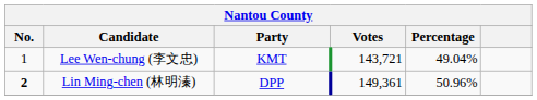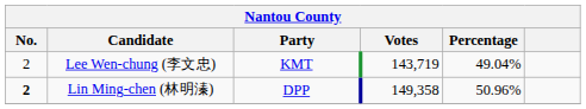Lee Wen-chung (李文忠) | No.: 1 -> 2
Lee Wen-chung (李文忠) | Votes: 143,721 -> 143,719
Lin Ming-chen (林明溱) | Votes: 149,361 -> 149,358
